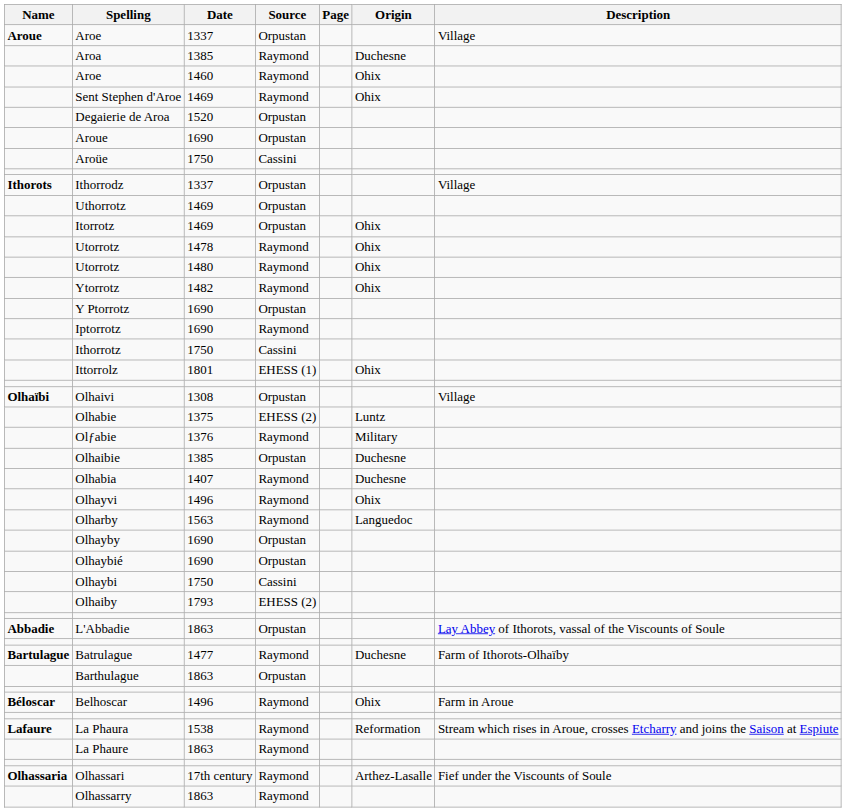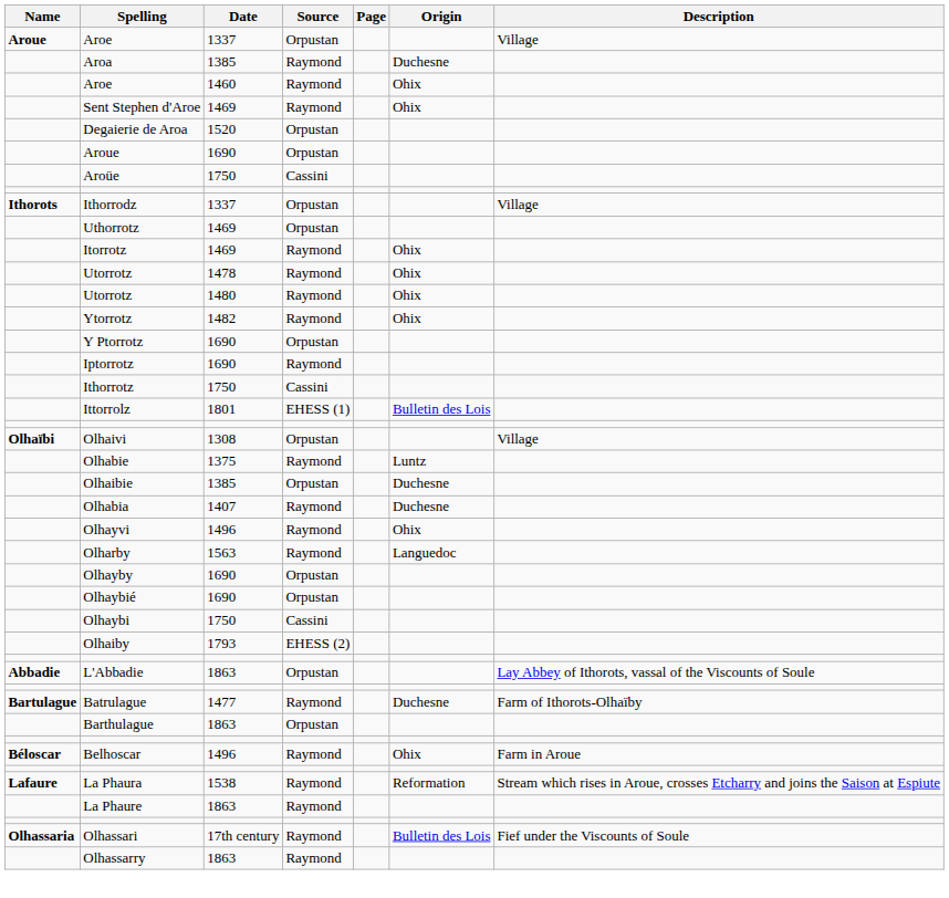Itorrotz | Source: Orpustan -> Raymond
Ittorrolz | Origin: Ohix -> Bulletin des Lois
Olhabie | Source: EHESS (2) -> Raymond
- row: Olƒabie | 1376 | Raymond | Military
Olhassari | Origin: Arthez-Lasalle -> Bulletin des Lois
